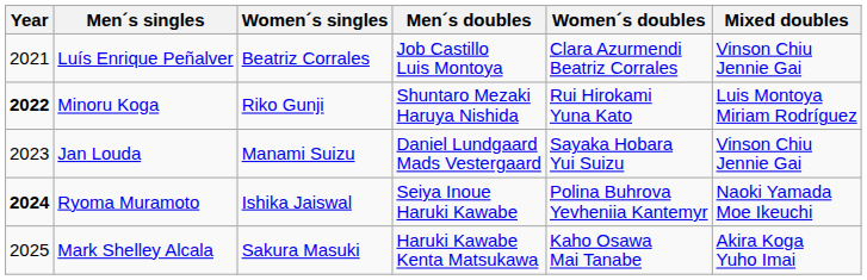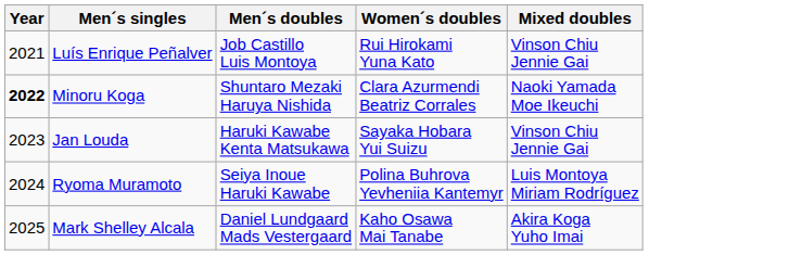- column: Women´s singles | Beatriz Corrales | Riko Gunji | Manami Suizu | Ishika Jaiswal | Sakura Masuki
Luís Enrique Peñalver | Women´s doubles: Clara Azurmendi Beatriz Corrales -> Rui Hirokami Yuna Kato
Minoru Koga | Women´s doubles: Rui Hirokami Yuna Kato -> Clara Azurmendi Beatriz Corrales
Minoru Koga | Mixed doubles: Luis Montoya Miriam Rodríguez -> Naoki Yamada Moe Ikeuchi
Jan Louda | Men´s doubles: Daniel Lundgaard Mads Vestergaard -> Haruki Kawabe Kenta Matsukawa
Ryoma Muramoto | Year: bold -> normal
Ryoma Muramoto | Mixed doubles: Naoki Yamada Moe Ikeuchi -> Luis Montoya Miriam Rodríguez
Mark Shelley Alcala | Men´s doubles: Haruki Kawabe Kenta Matsukawa -> Daniel Lundgaard Mads Vestergaard
